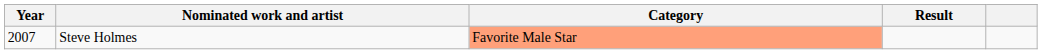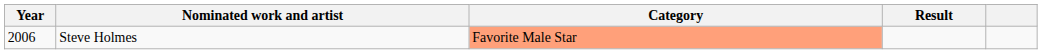Steve Holmes | Year: 2007 -> 2006
